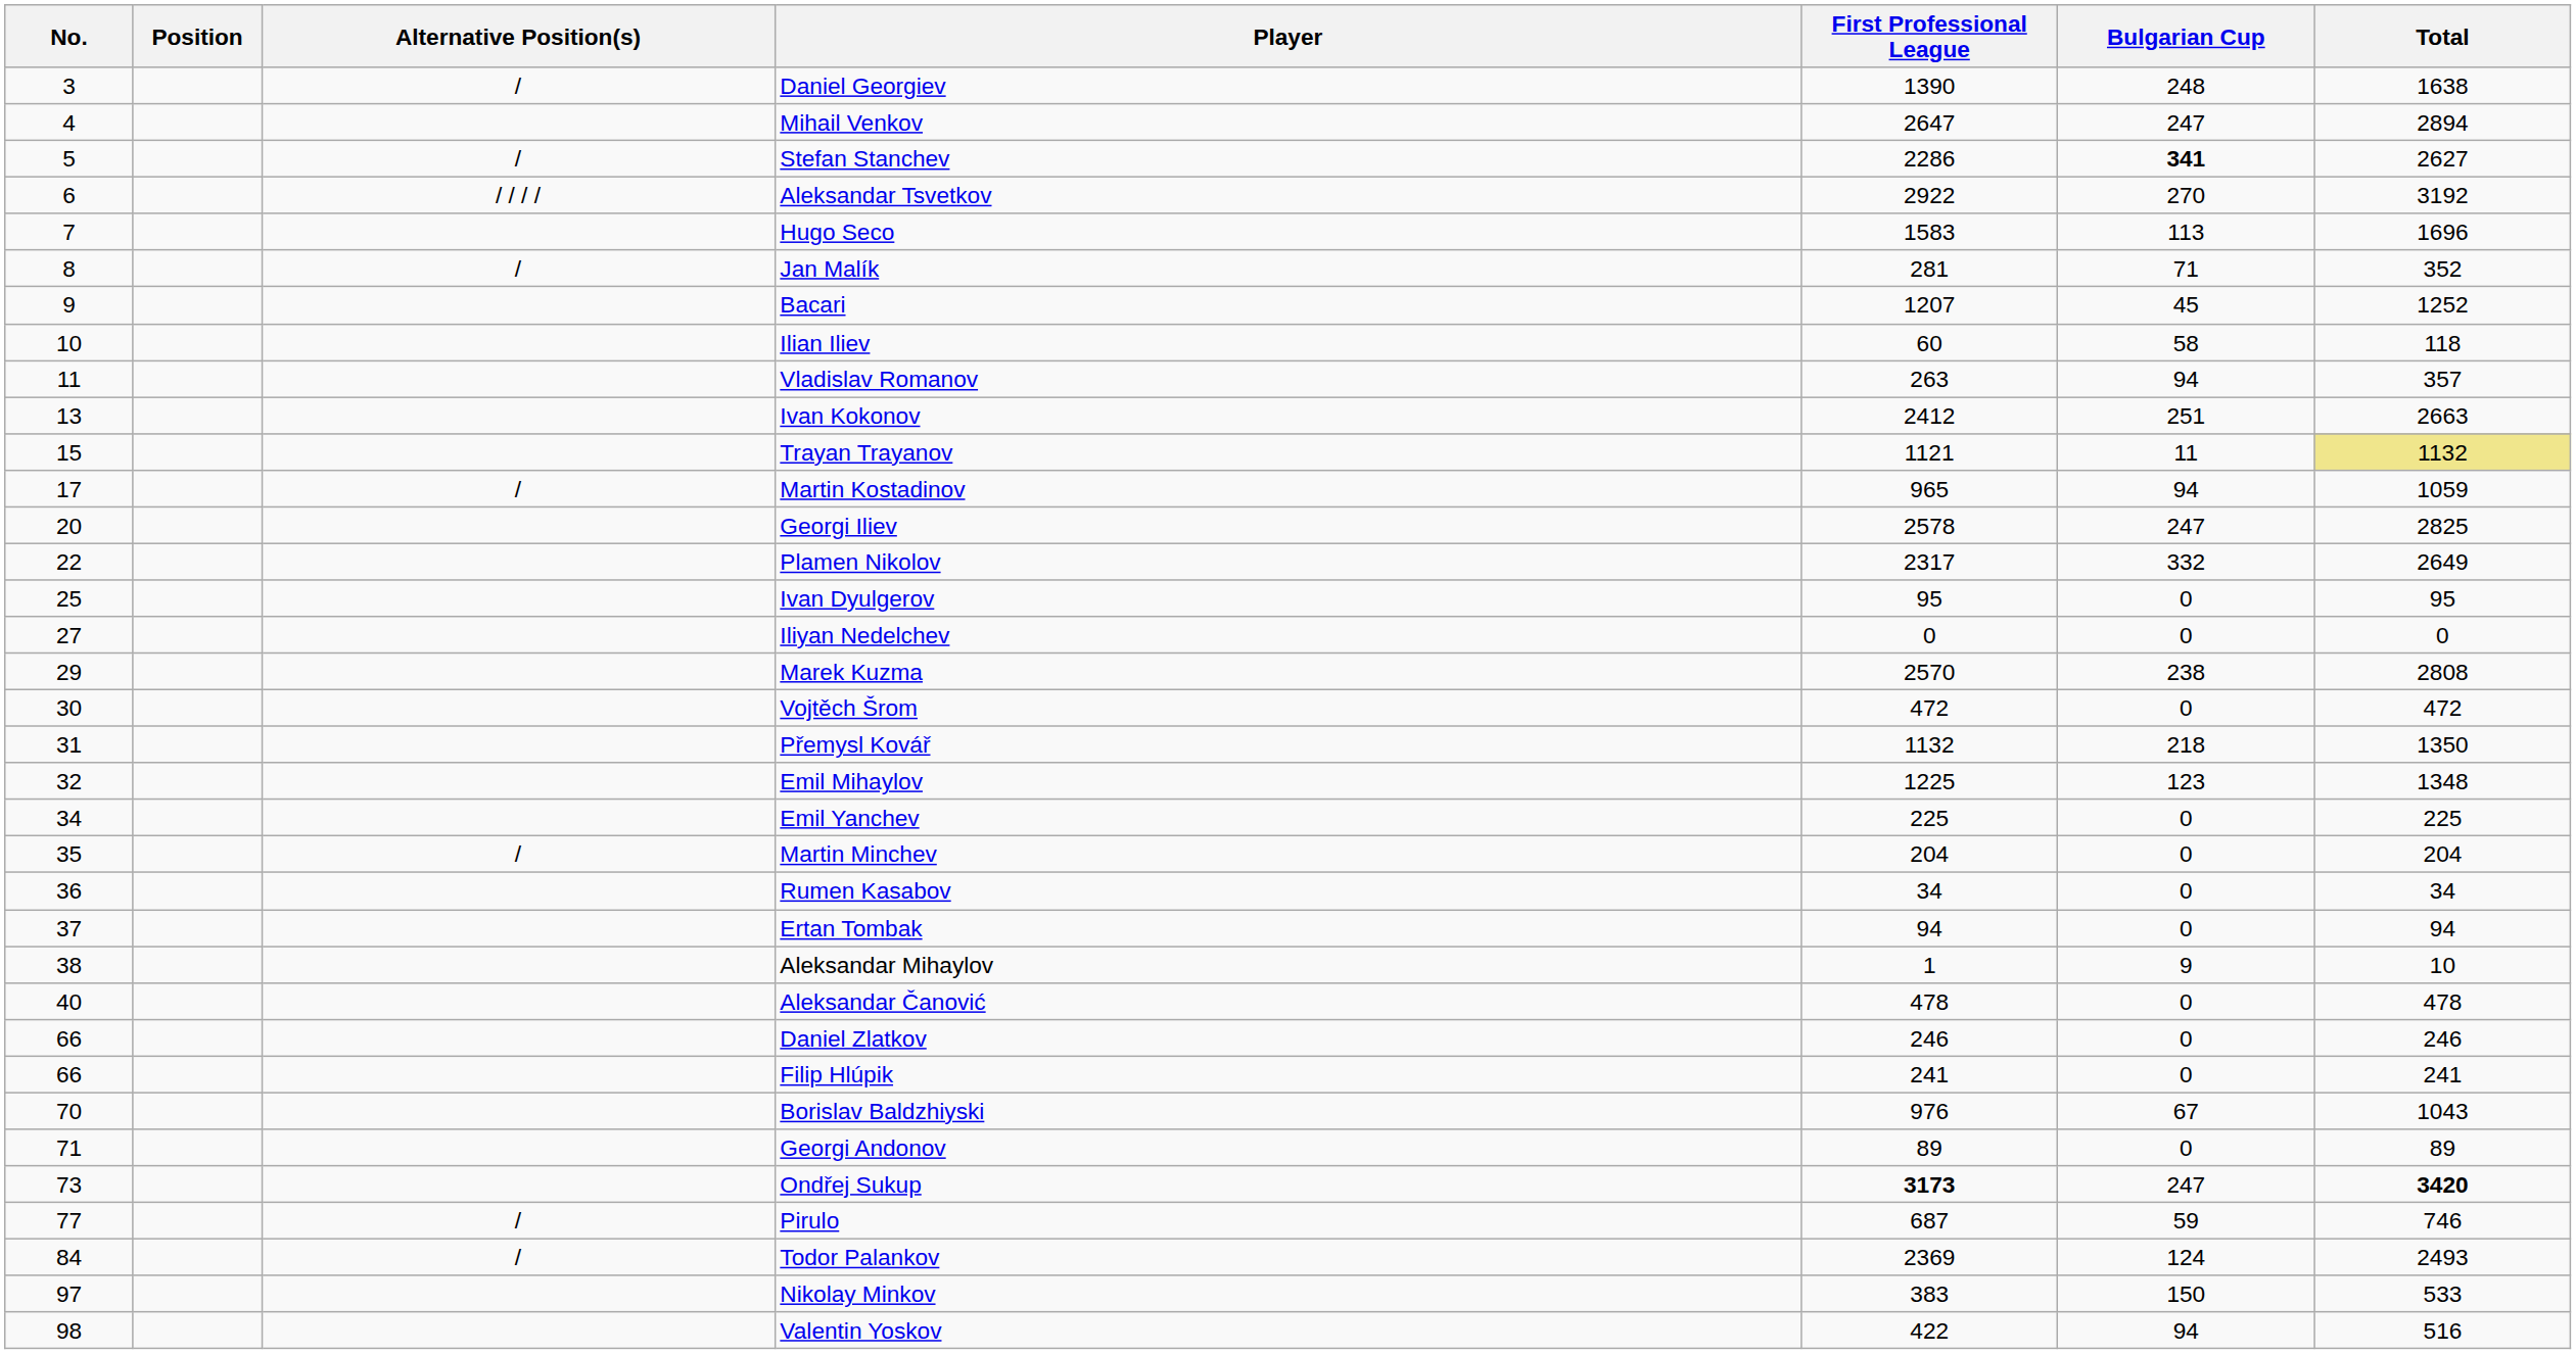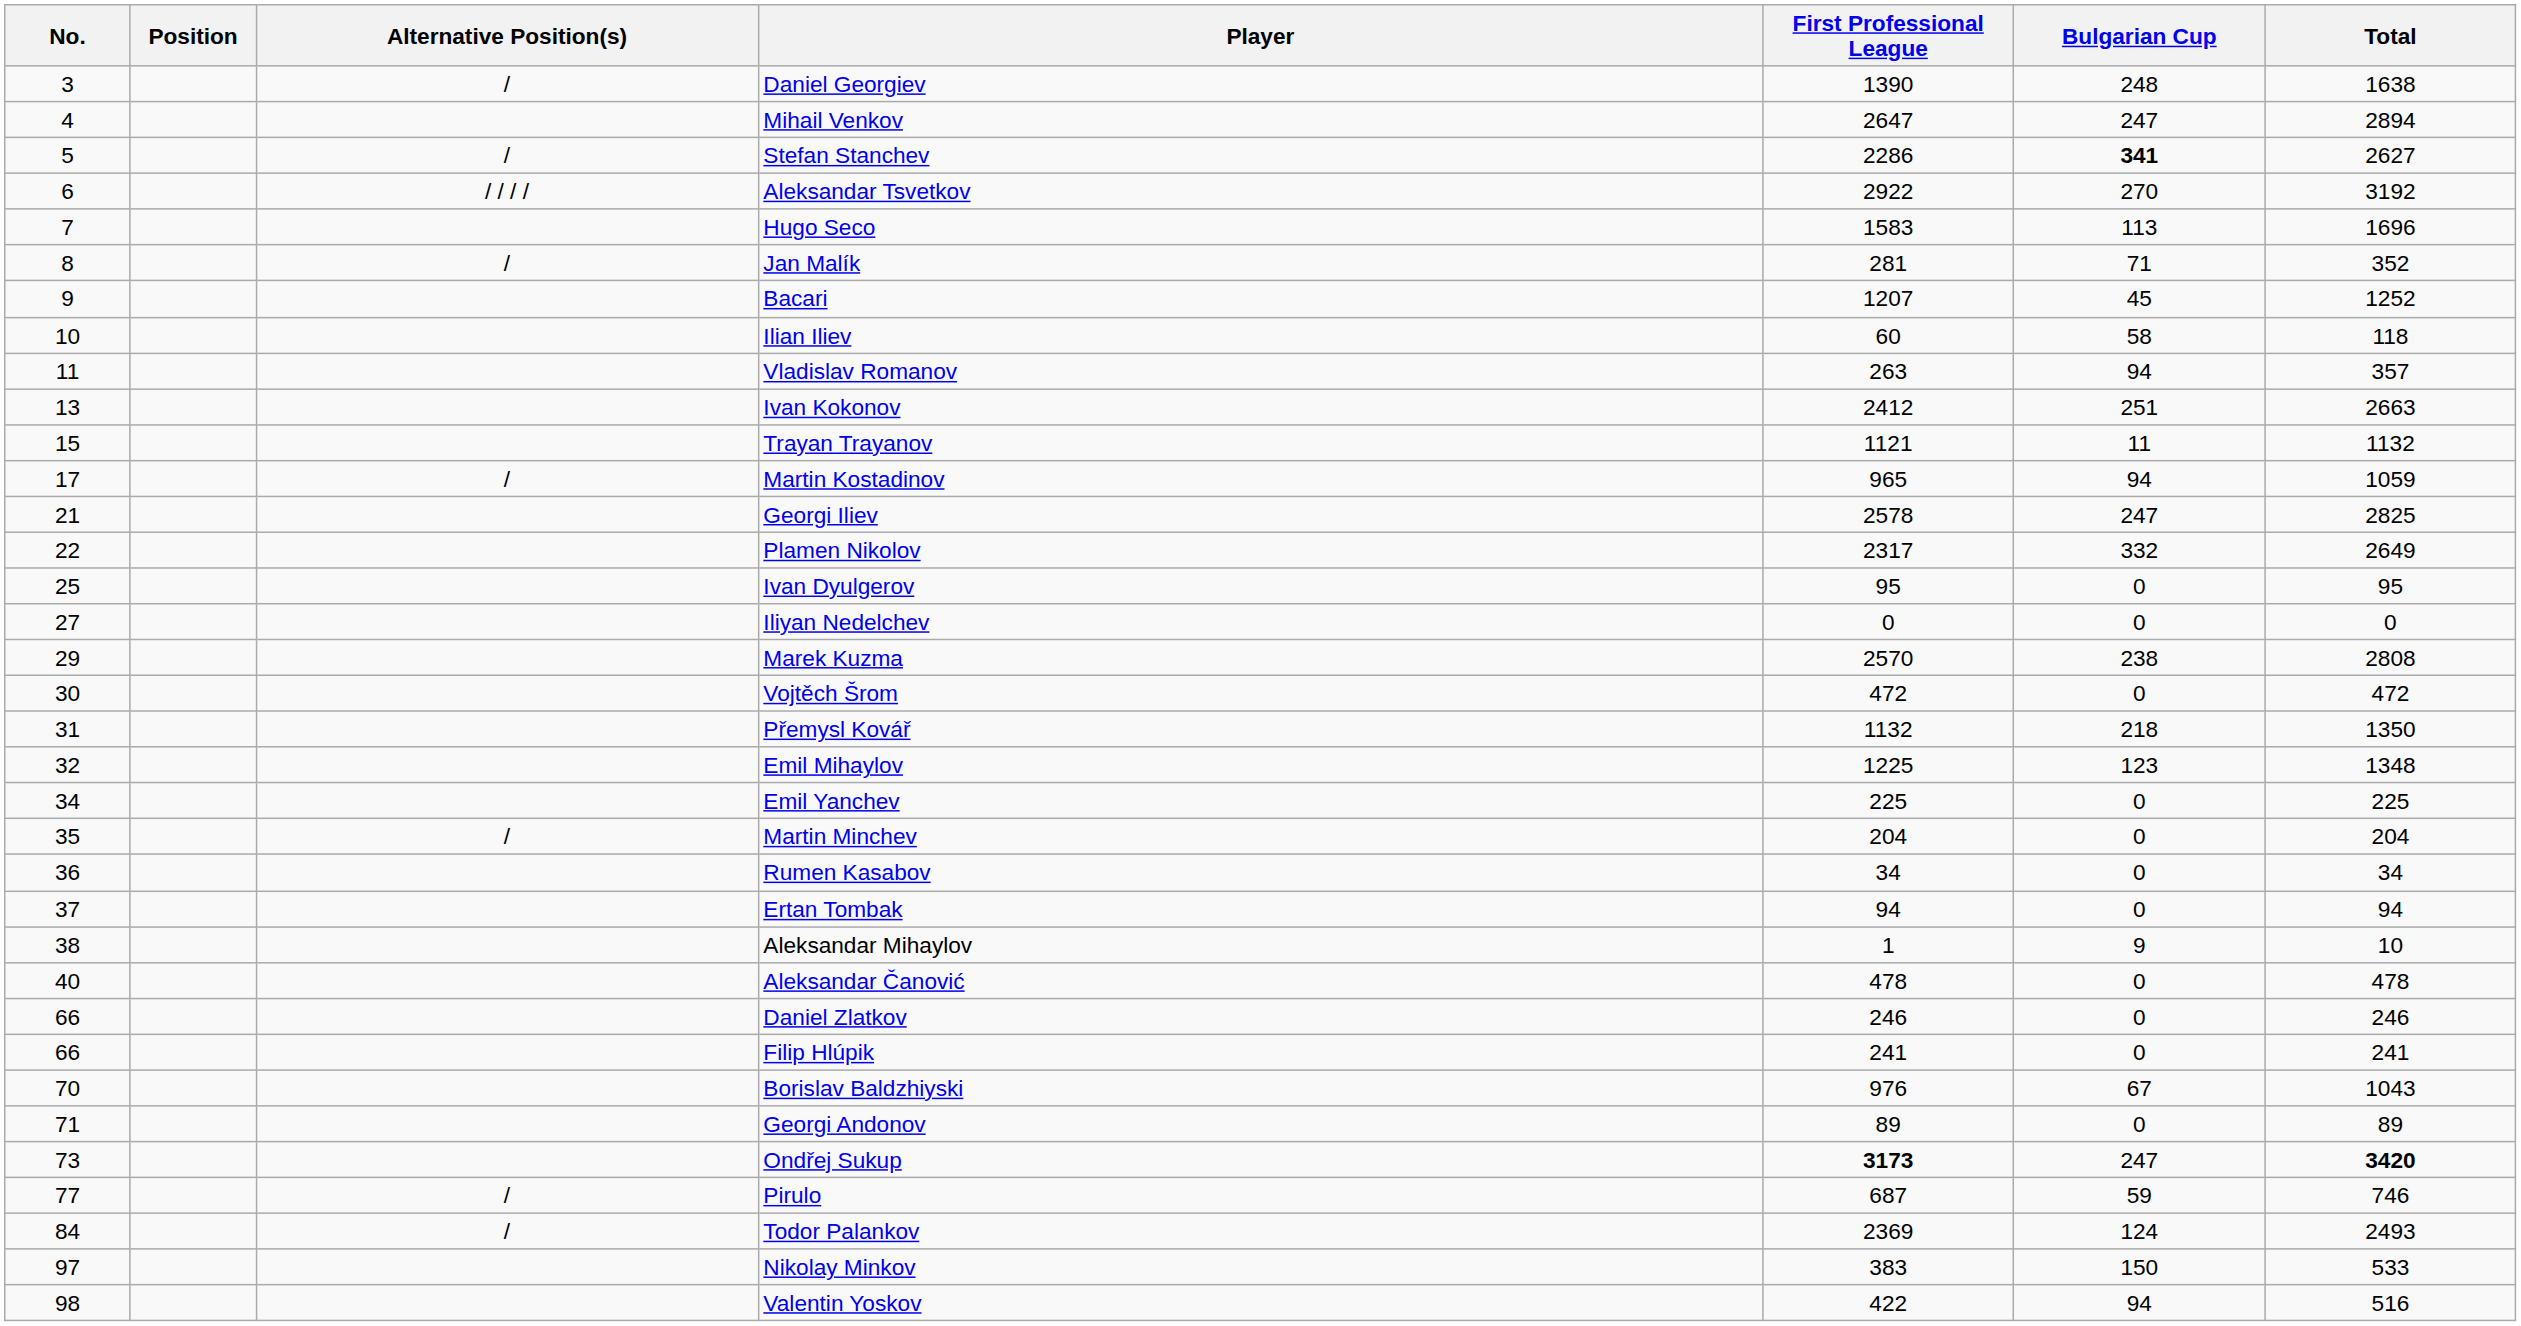Trayan Trayanov | Total: khaki background -> no background
Georgi Iliev | No.: 20 -> 21
